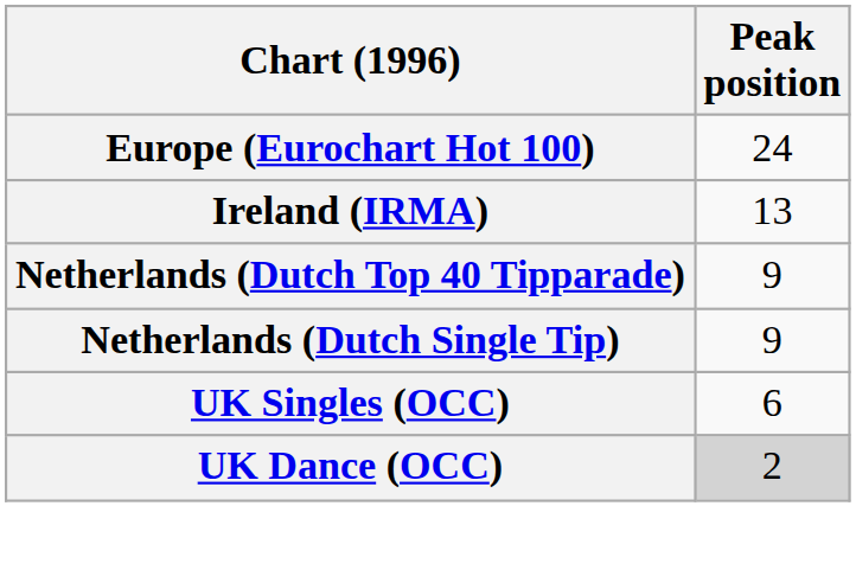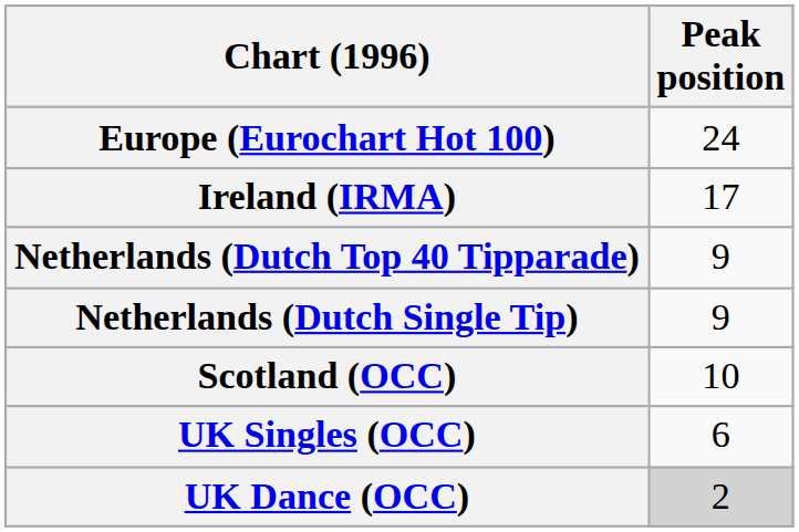Ireland (IRMA) | Peak position: 13 -> 17
+ row: Scotland (OCC) | 10
